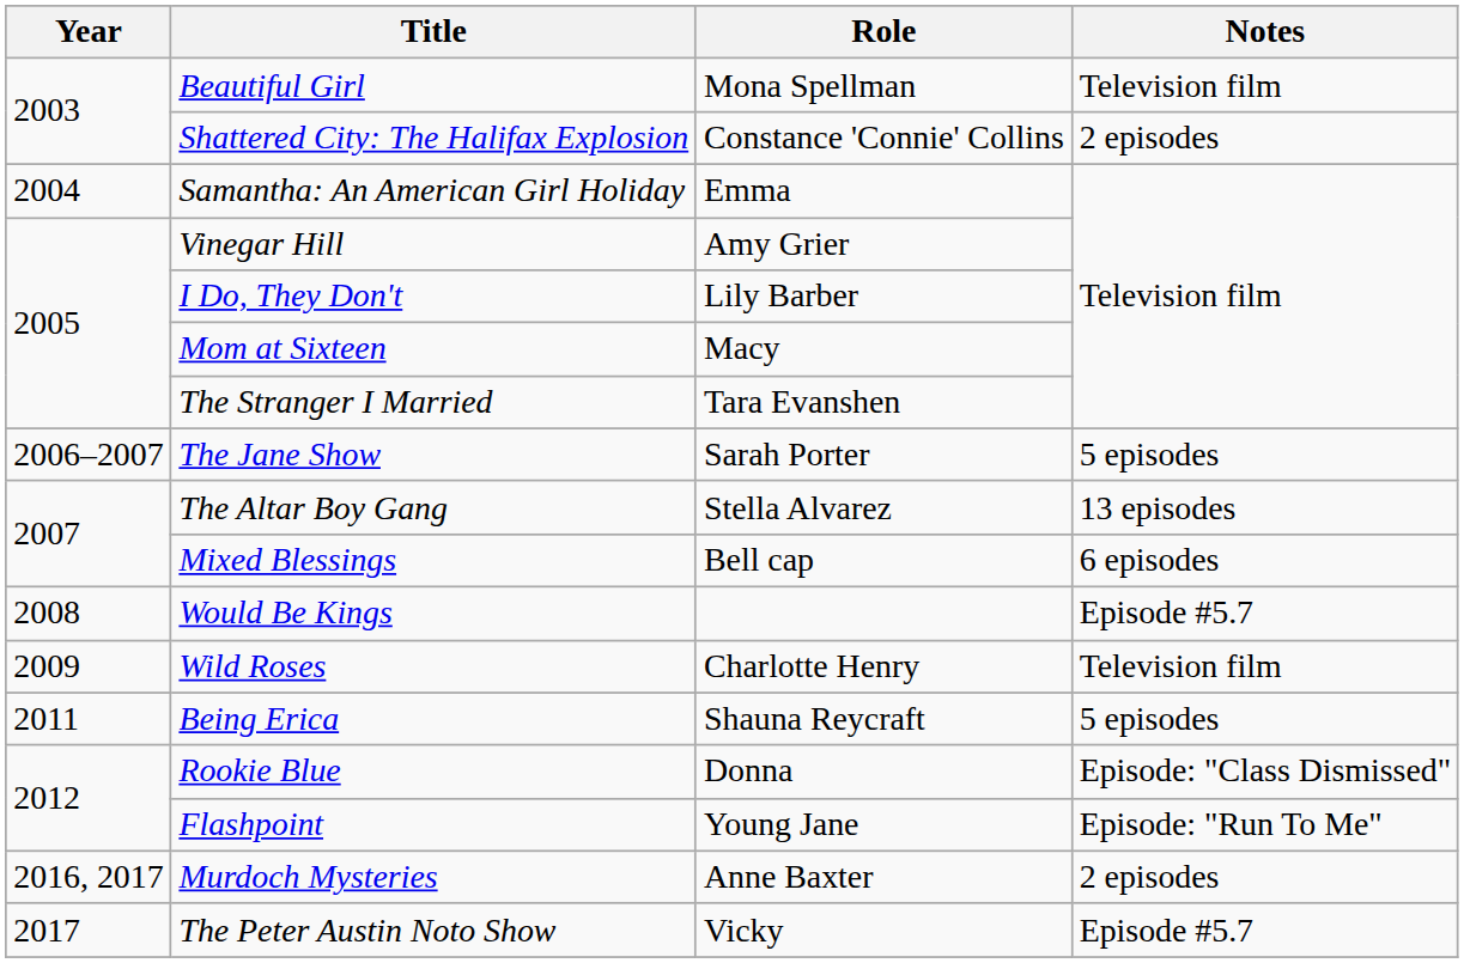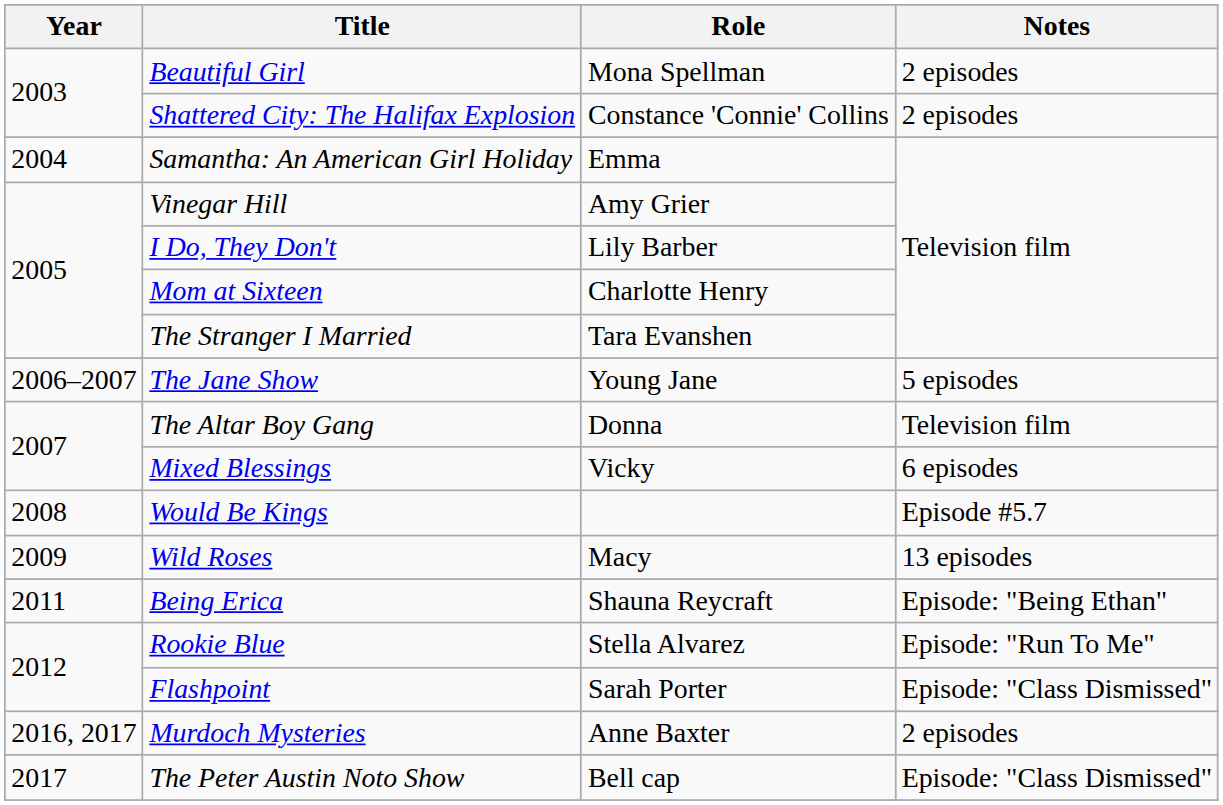Beautiful Girl | Notes: Television film -> 2 episodes
Mom at Sixteen | Role: Macy -> Charlotte Henry
The Jane Show | Role: Sarah Porter -> Young Jane
The Altar Boy Gang | Role: Stella Alvarez -> Donna
The Altar Boy Gang | Notes: 13 episodes -> Television film
Mixed Blessings | Role: Bell cap -> Vicky
Wild Roses | Role: Charlotte Henry -> Macy
Wild Roses | Notes: Television film -> 13 episodes
Being Erica | Notes: 5 episodes -> Episode: "Being Ethan"
Rookie Blue | Role: Donna -> Stella Alvarez
Rookie Blue | Notes: Episode: "Class Dismissed" -> Episode: "Run To Me"
Flashpoint | Role: Young Jane -> Sarah Porter
Flashpoint | Notes: Episode: "Run To Me" -> Episode: "Class Dismissed"
The Peter Austin Noto Show | Role: Vicky -> Bell cap
The Peter Austin Noto Show | Notes: Episode #5.7 -> Episode: "Class Dismissed"
